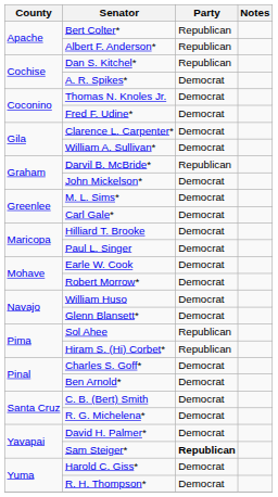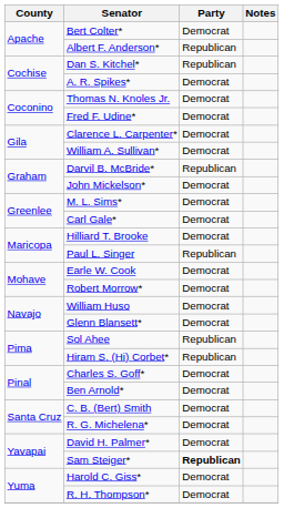Bert Colter* | Party: Republican -> Democrat
Paul L. Singer | Party: Democrat -> Republican
